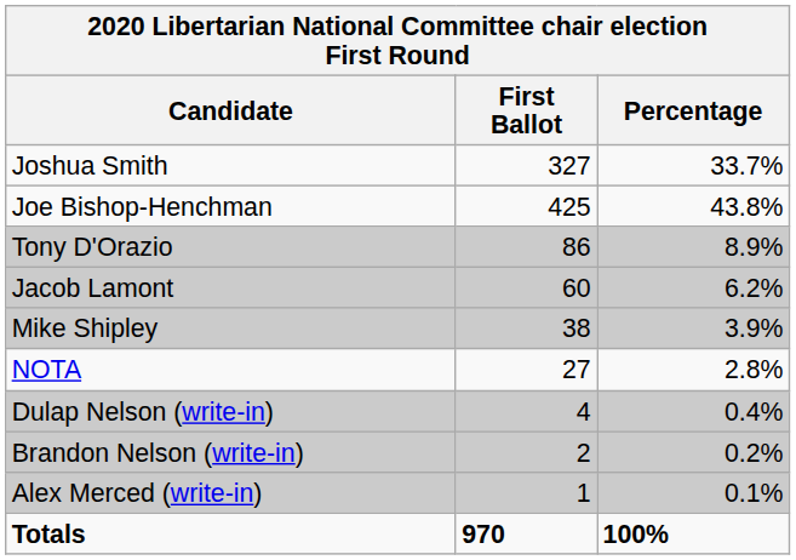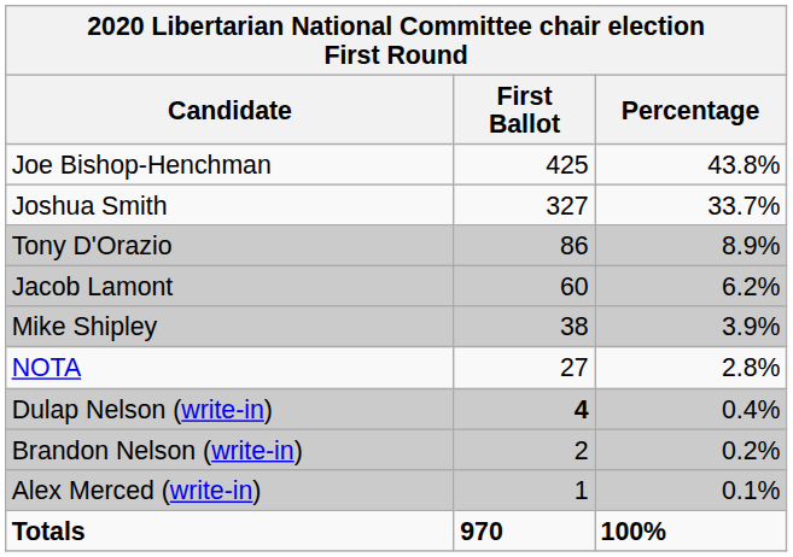rows swapped: Joe Bishop-Henchman <-> Joshua Smith
Dulap Nelson (write-in) | First Ballot: normal -> bold
